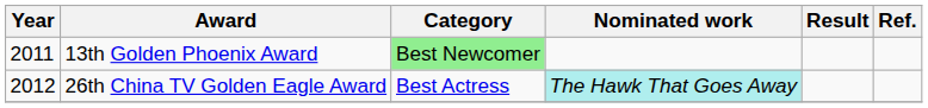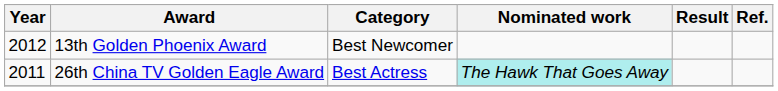13th Golden Phoenix Award | Year: 2011 -> 2012
13th Golden Phoenix Award | Category: lightgreen background -> no background
26th China TV Golden Eagle Award | Year: 2012 -> 2011
